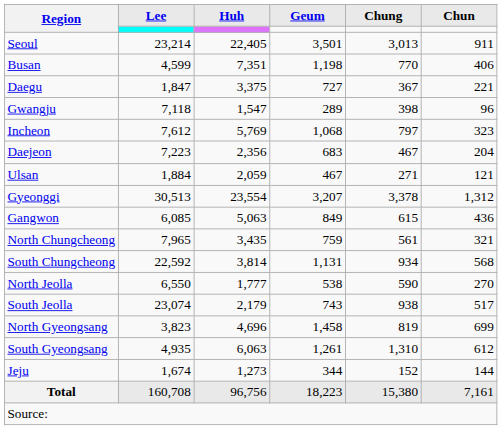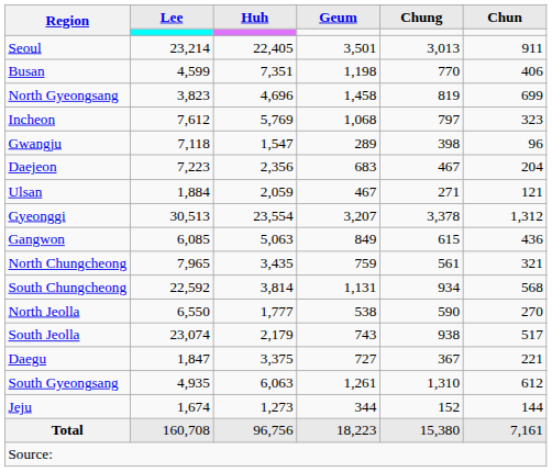rows swapped: Daegu <-> North Gyeongsang
rows swapped: Incheon <-> Gwangju
